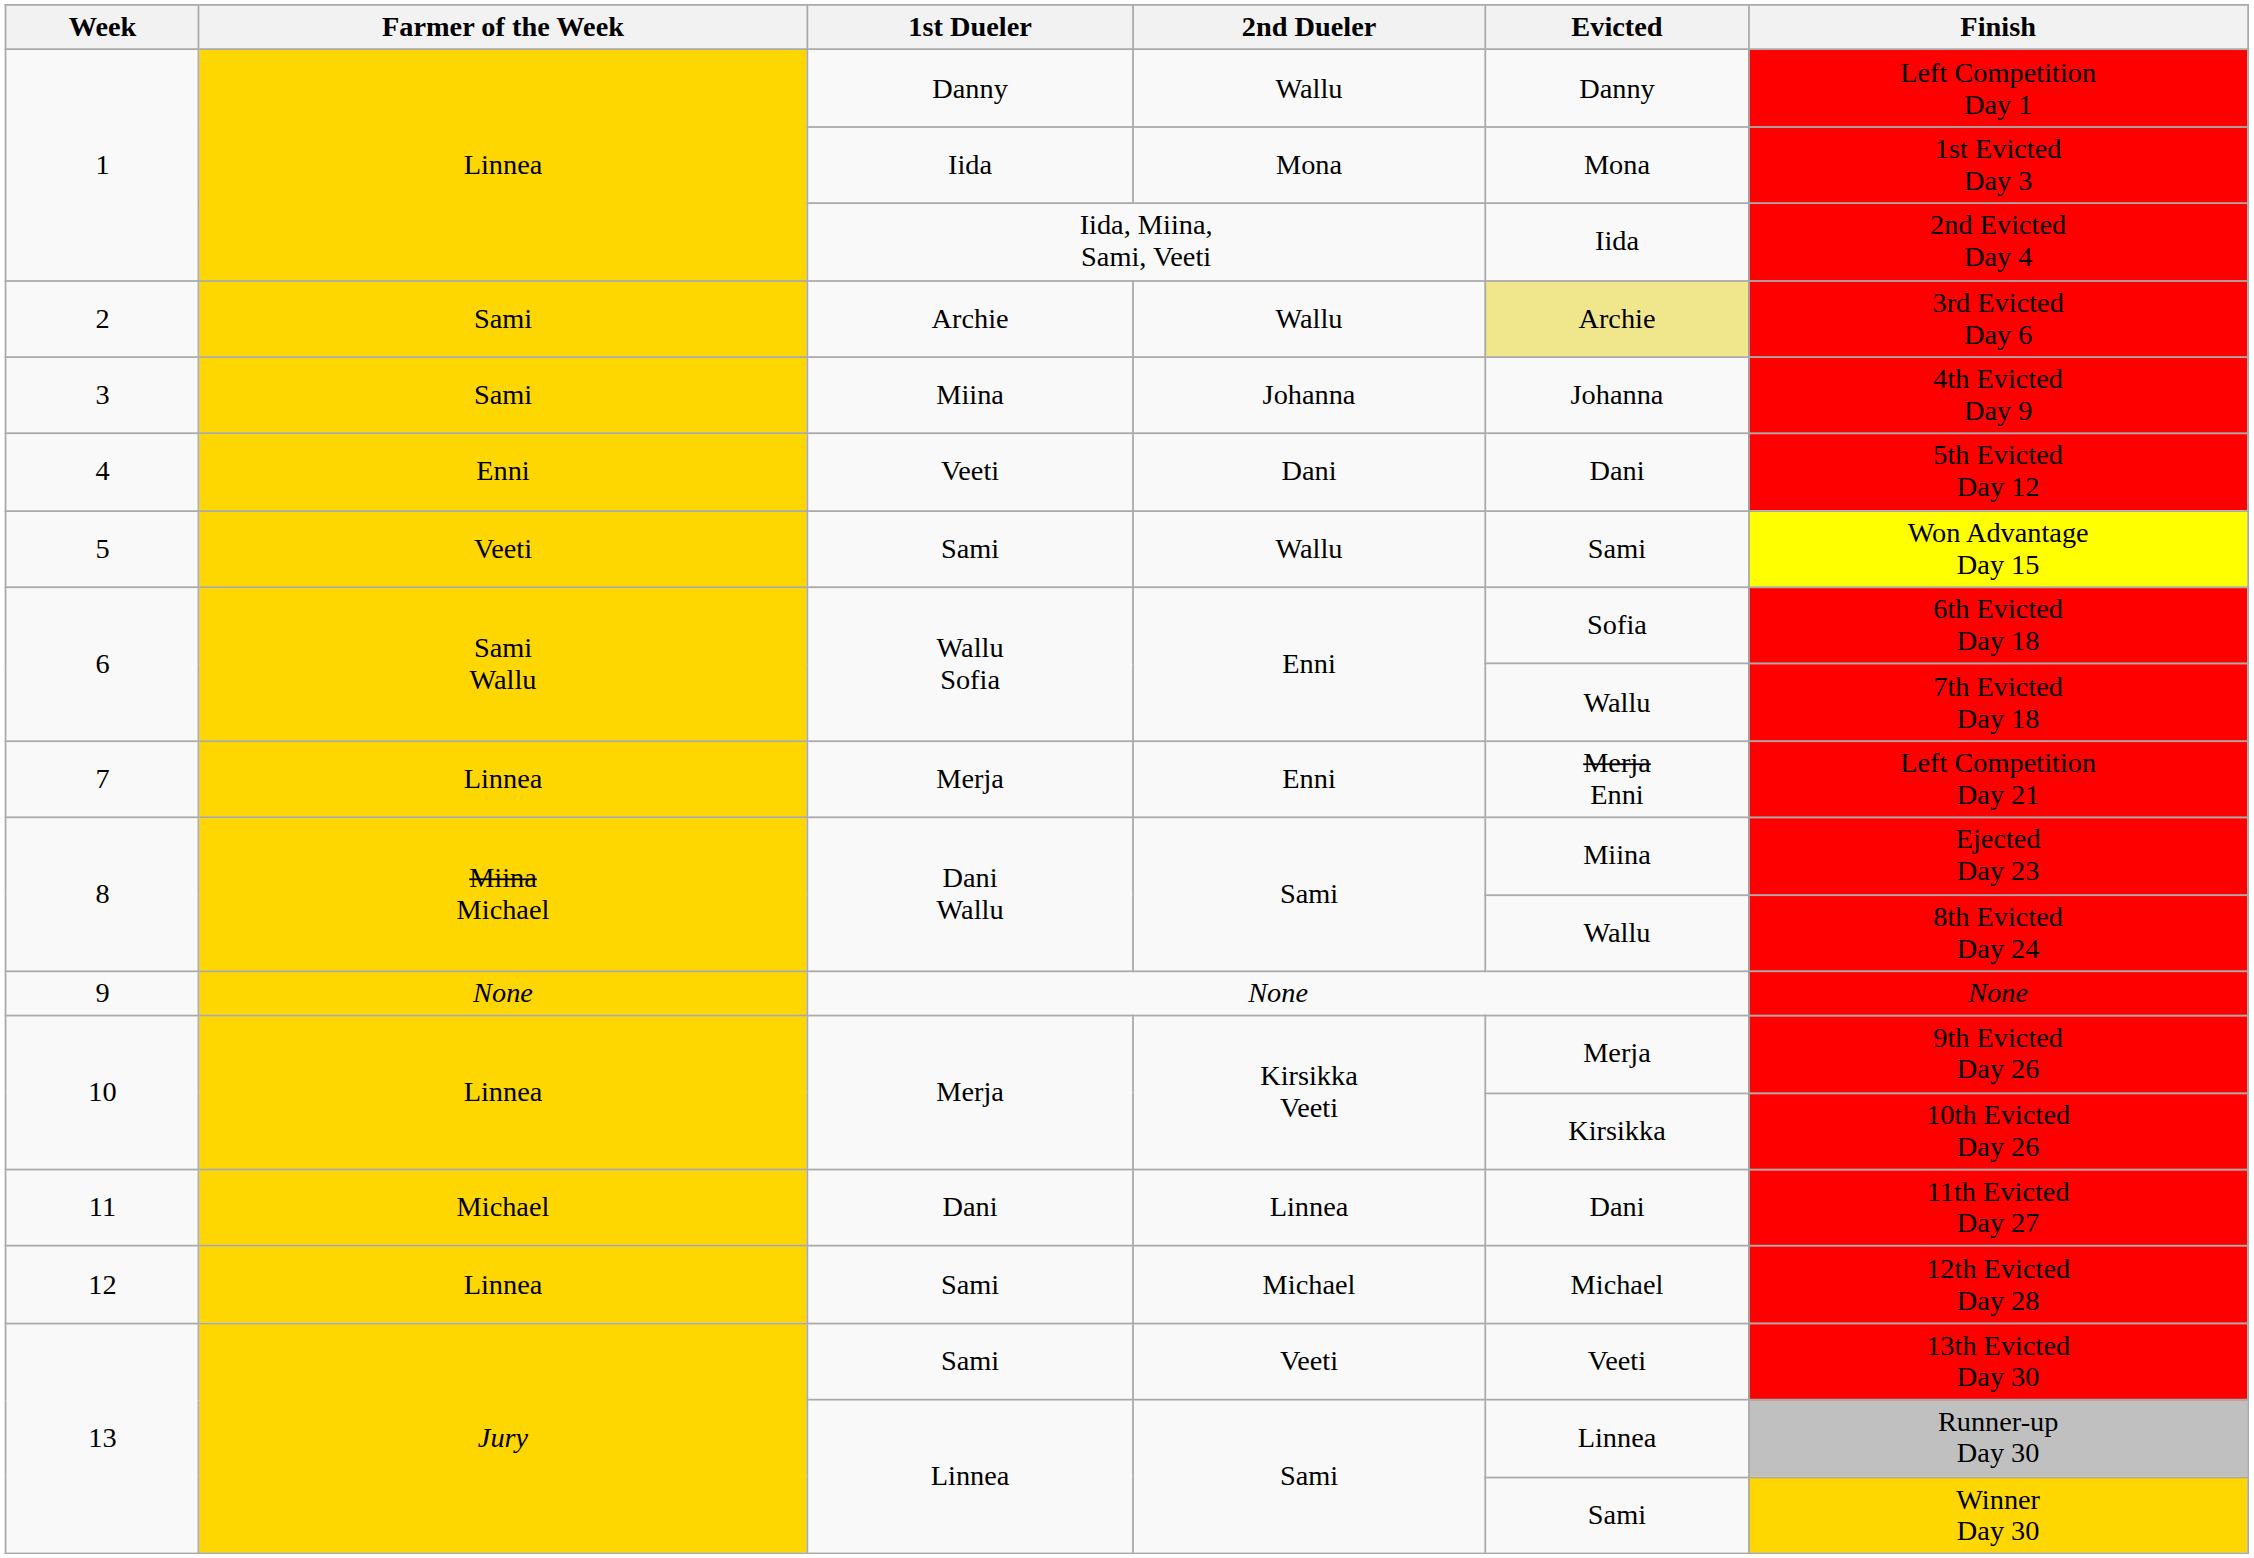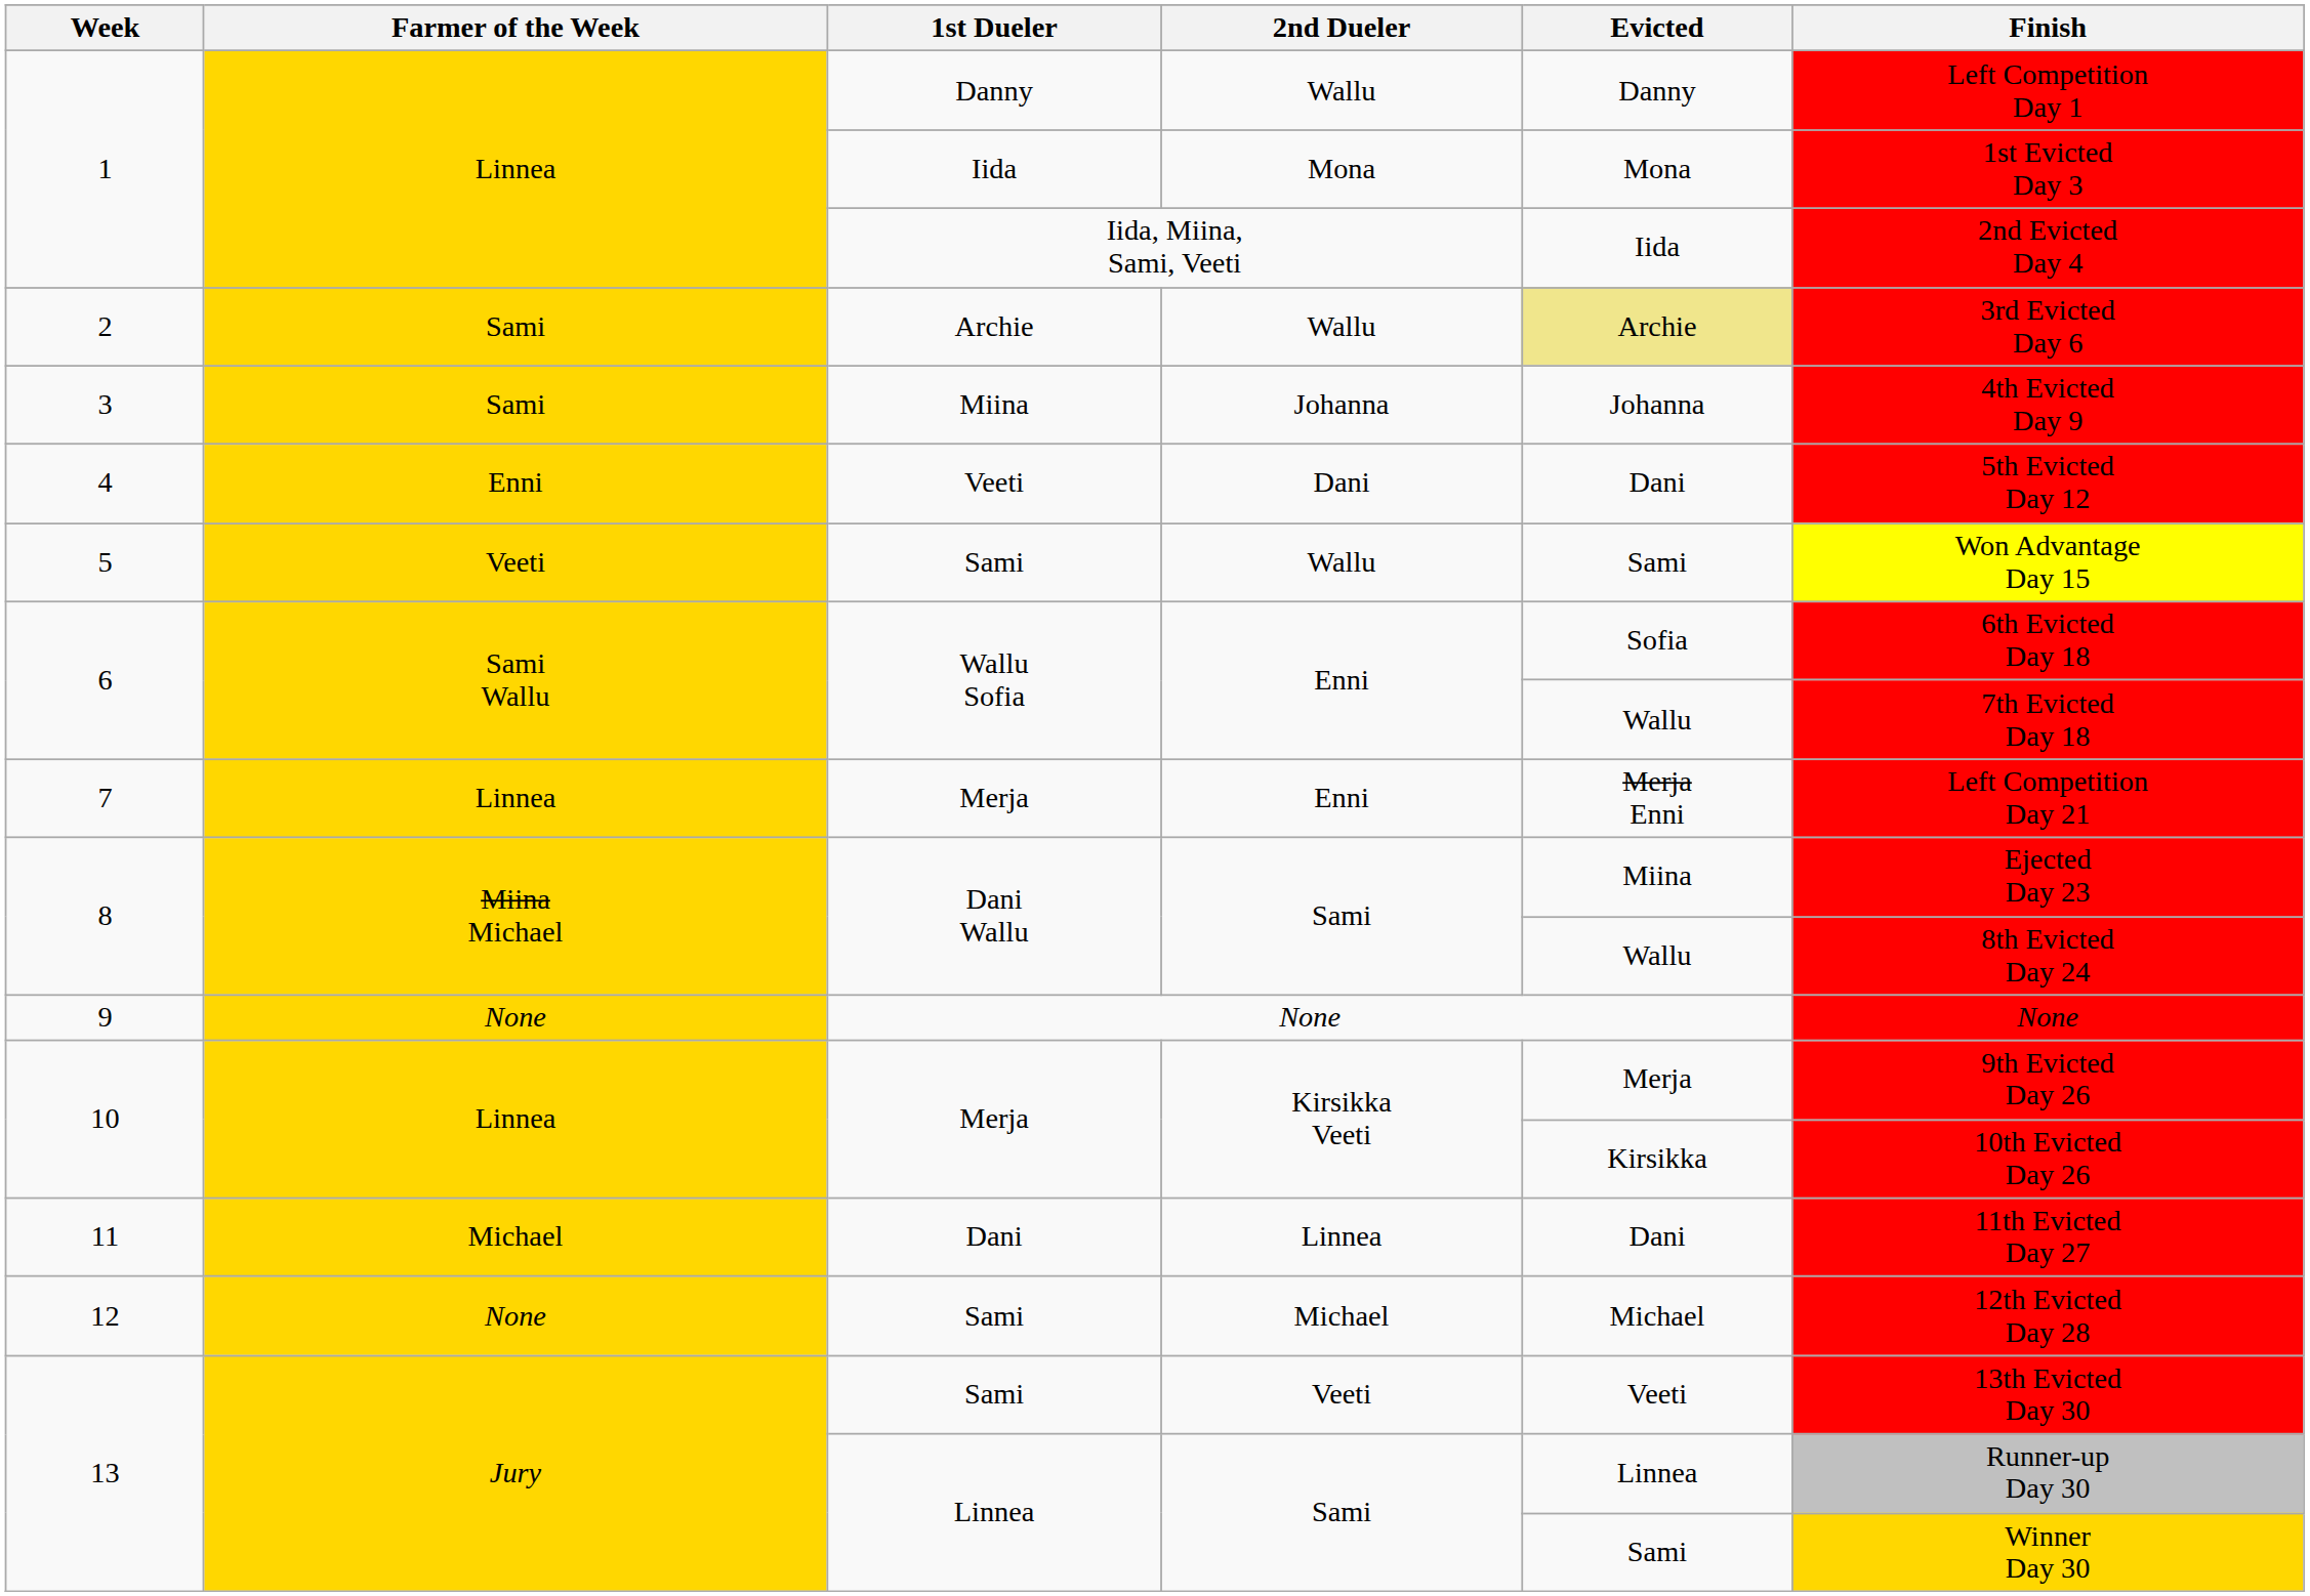12 | Farmer of the Week: Linnea -> None
